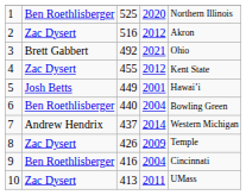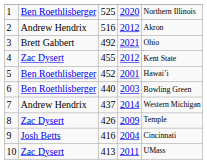2 | column 2: Zac Dysert -> Andrew Hendrix
5 | column 2: Josh Betts -> Ben Roethlisberger
5 | column 3: 449 -> 452
6 | column 4: 2004 -> 2003
9 | column 2: Ben Roethlisberger -> Josh Betts
